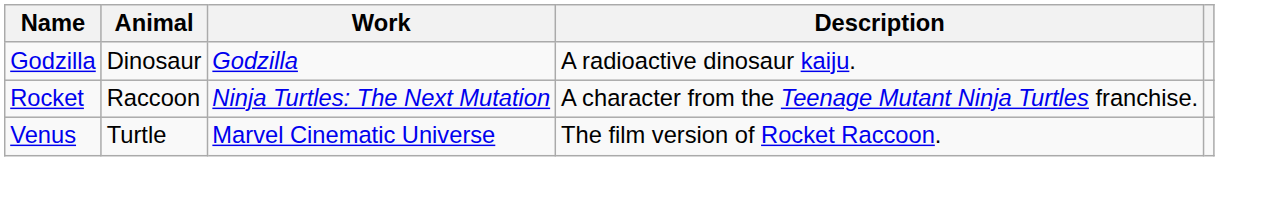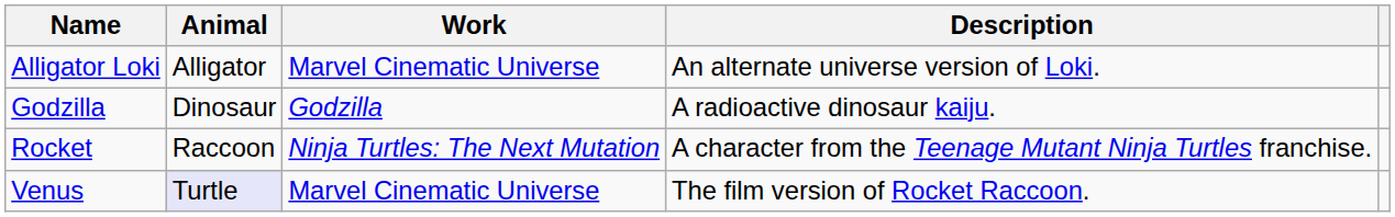+ row: Alligator Loki | Alligator | Marvel Cinematic Universe | An alternate universe version of Loki.
Venus | Animal: no background -> lavender background
